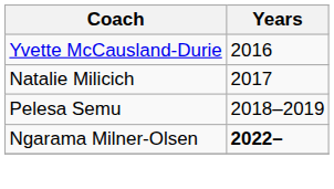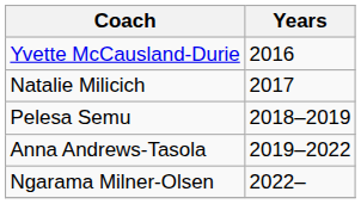+ row: Anna Andrews-Tasola | 2019–2022
Ngarama Milner-Olsen | Years: bold -> normal
